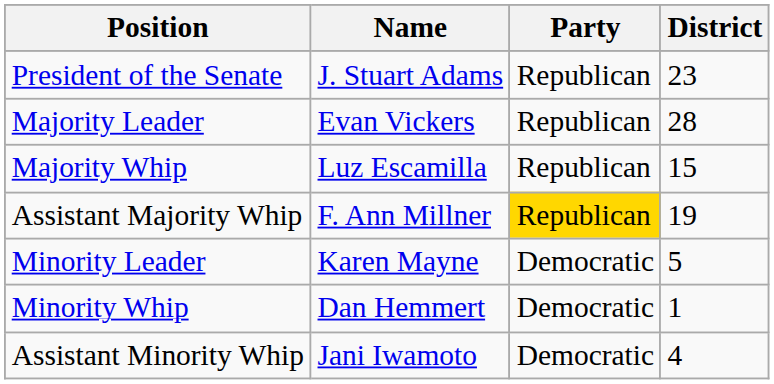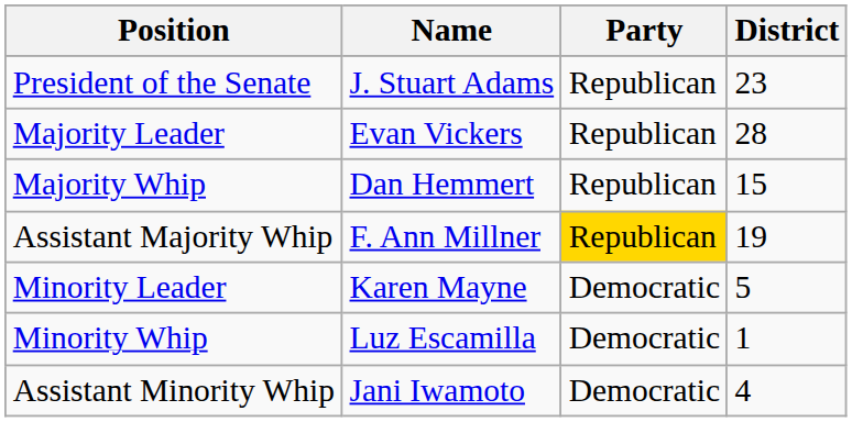Majority Whip | Name: Luz Escamilla -> Dan Hemmert
Minority Whip | Name: Dan Hemmert -> Luz Escamilla
